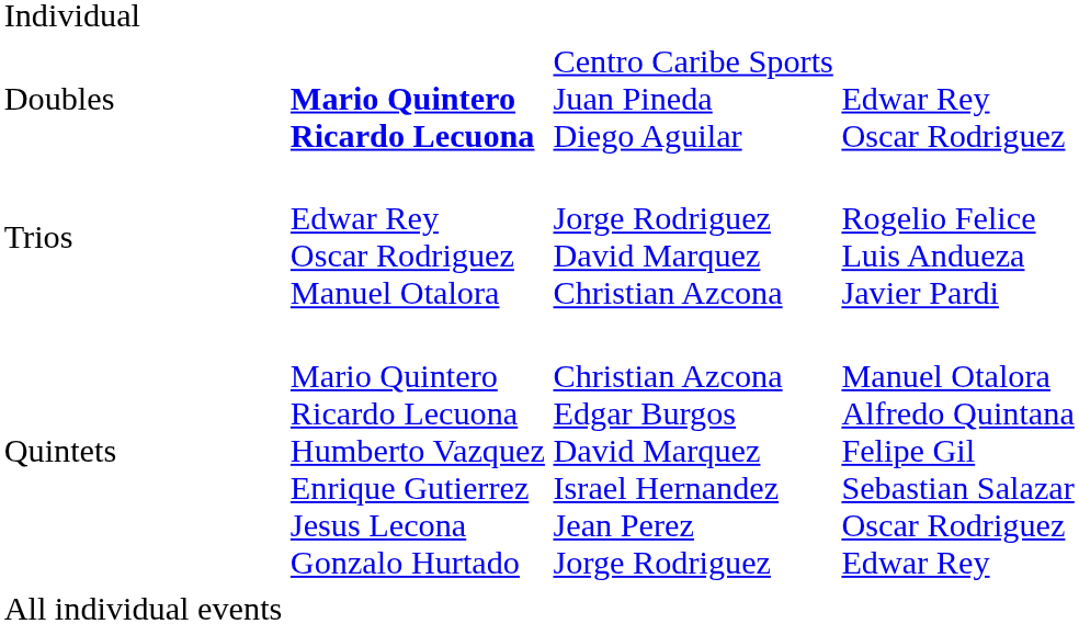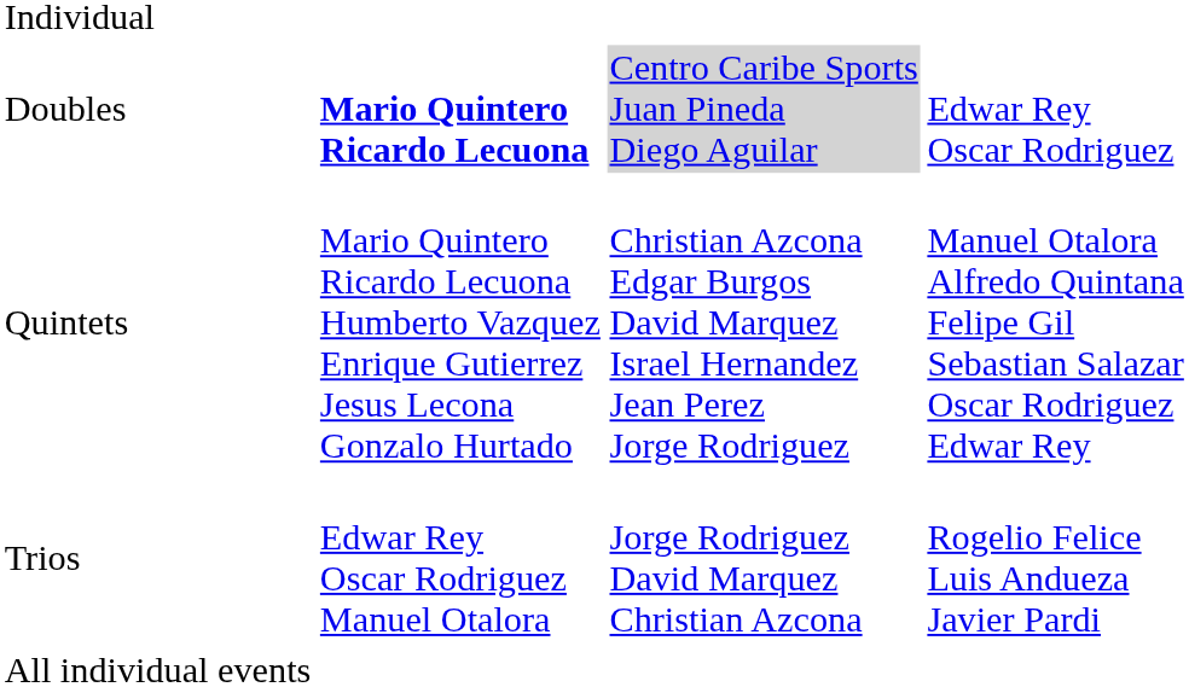Doubles | column 3: no background -> lightgrey background
rows swapped: Trios <-> Quintets
